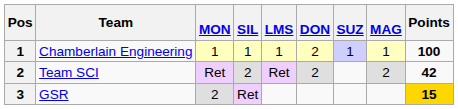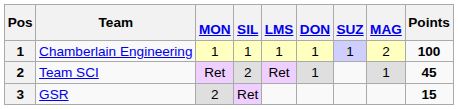Chamberlain Engineering | DON: 2 -> 1
Chamberlain Engineering | MAG: 1 -> 2
Team SCI | DON: 2 -> 1
Team SCI | MAG: 2 -> 1
Team SCI | Points: 42 -> 45
GSR | Points: gold background -> no background
